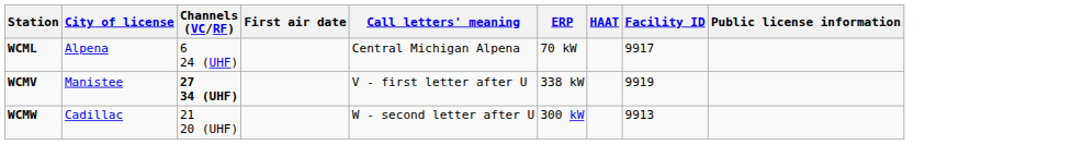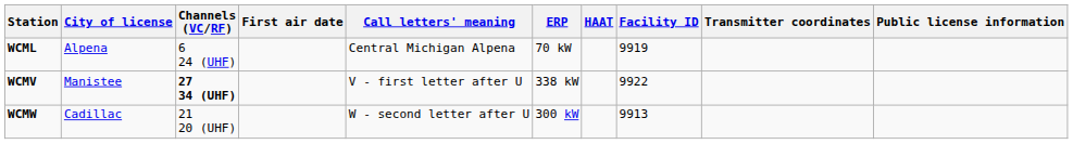+ column: Transmitter coordinates
WCML | Facility ID: 9917 -> 9919
WCMV | Facility ID: 9919 -> 9922
